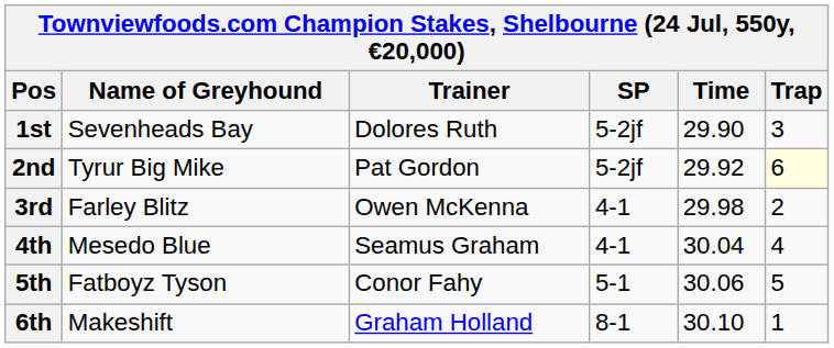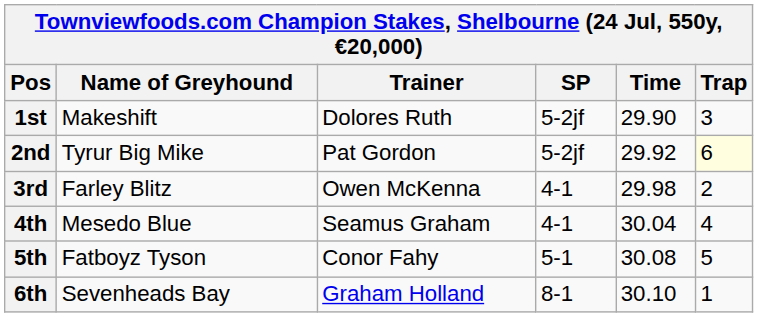1st | Name of Greyhound: Sevenheads Bay -> Makeshift
5th | Time: 30.06 -> 30.08
6th | Name of Greyhound: Makeshift -> Sevenheads Bay
